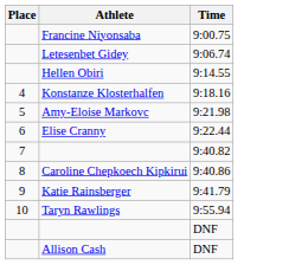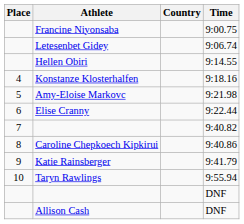+ column: Country
